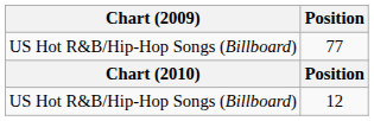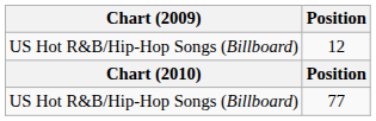rows swapped: 77 <-> 12
